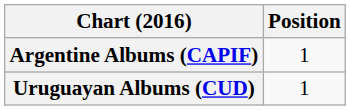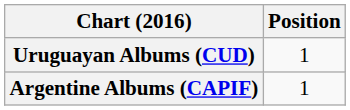rows swapped: Argentine Albums (CAPIF) <-> Uruguayan Albums (CUD)
